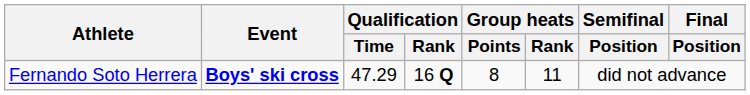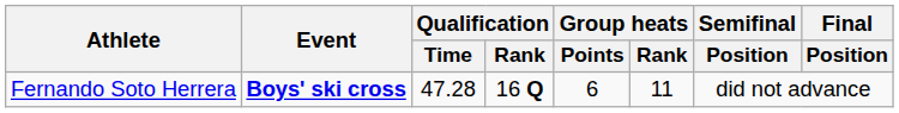Fernando Soto Herrera | Qualification / Time: 47.29 -> 47.28
Fernando Soto Herrera | Group heats / Points: 8 -> 6
